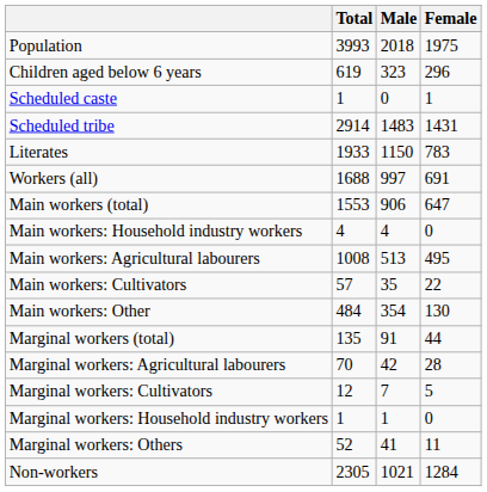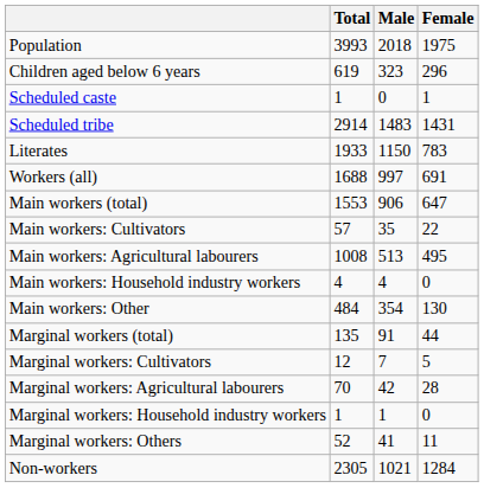rows swapped: Main workers: Cultivators <-> Main workers: Household industry workers
rows swapped: Marginal workers: Cultivators <-> Marginal workers: Agricultural labourers
